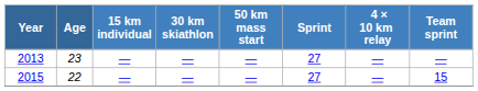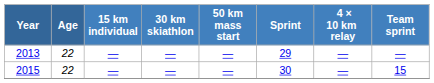2013 | Age: 23 -> 22
2013 | Sprint: 27 -> 29
2015 | Sprint: 27 -> 30
